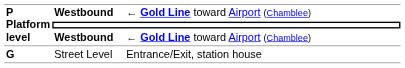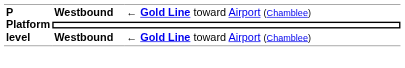- row: G | Street Level | Entrance/Exit, station house
